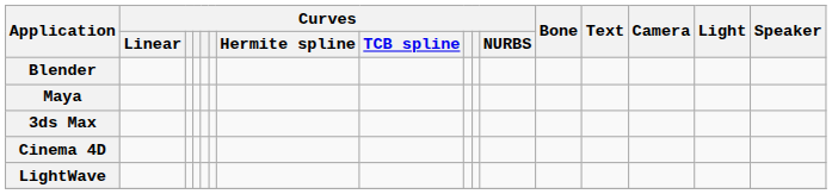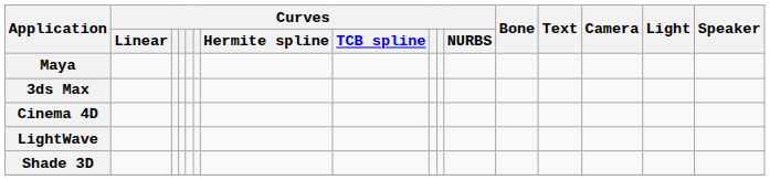- row: Blender
+ row: Shade 3D
